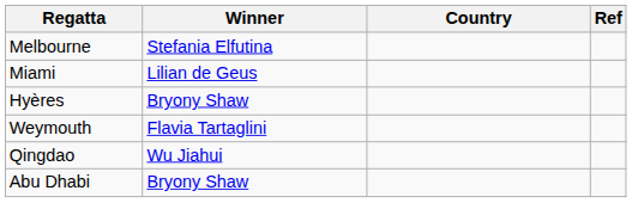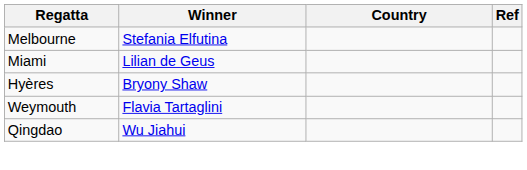- row: Abu Dhabi | Bryony Shaw
